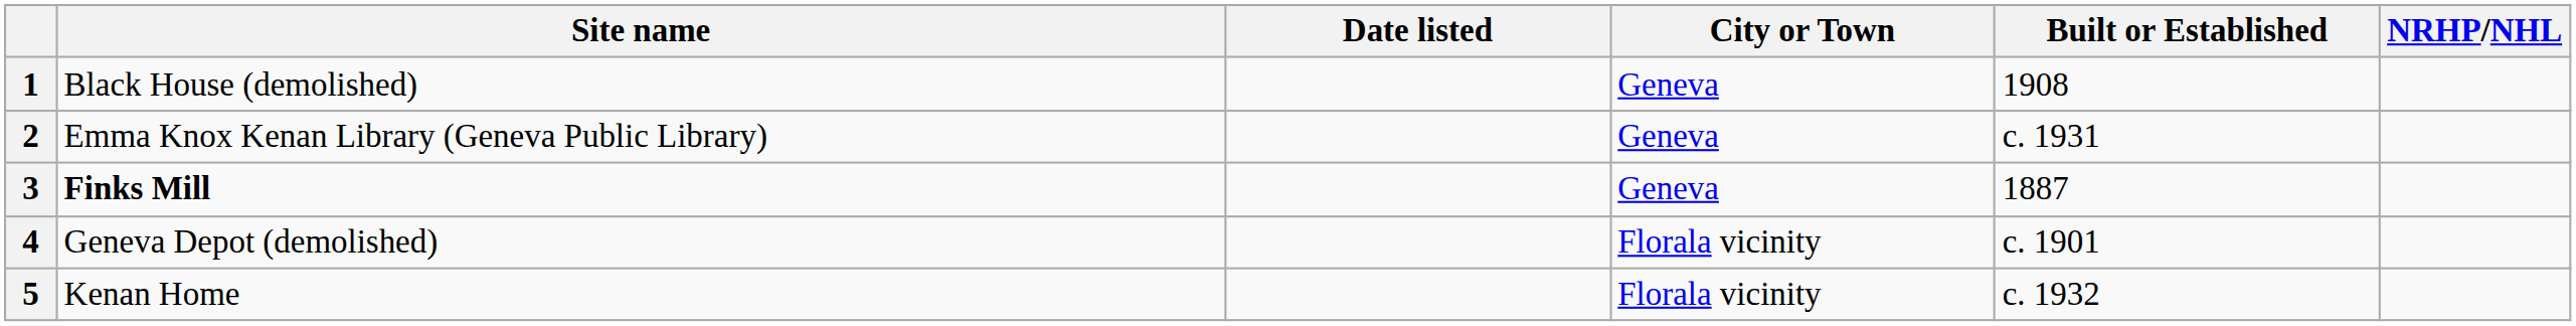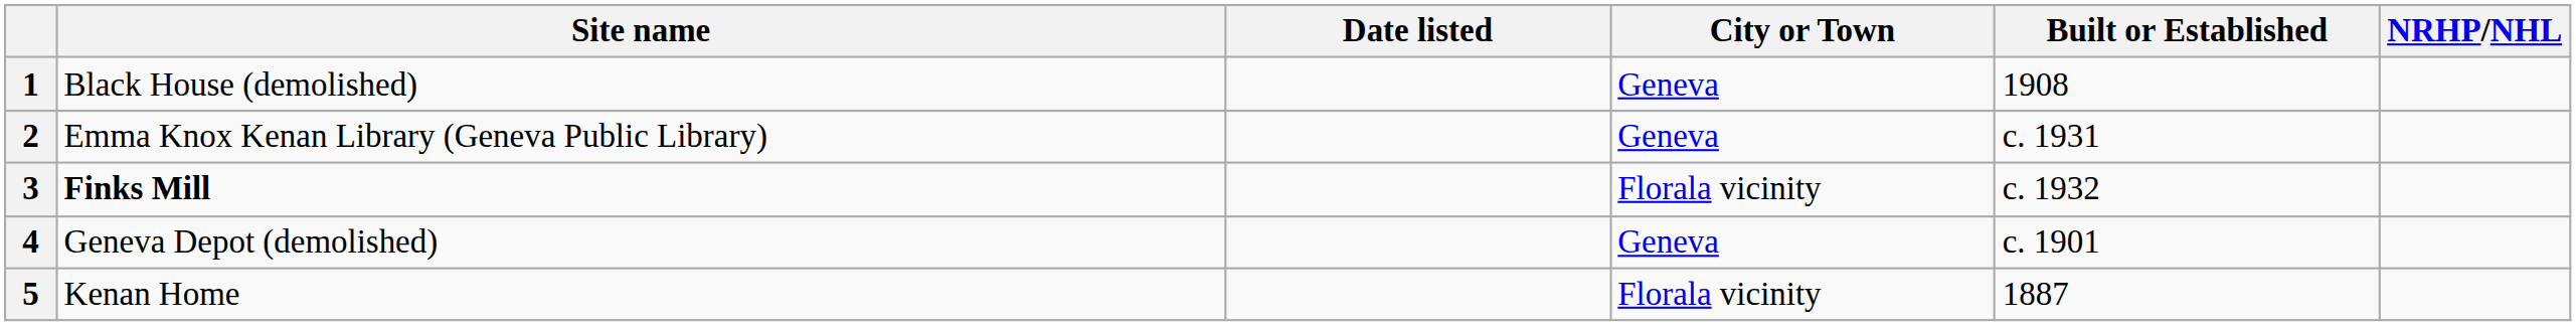3 | City or Town: Geneva -> Florala vicinity
3 | Built or Established: 1887 -> c. 1932
4 | City or Town: Florala vicinity -> Geneva
5 | Built or Established: c. 1932 -> 1887
